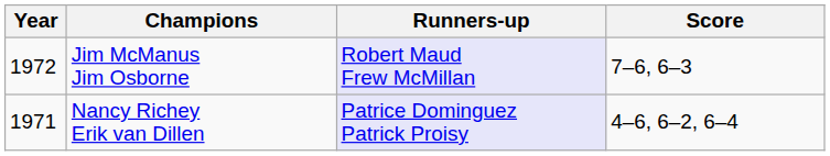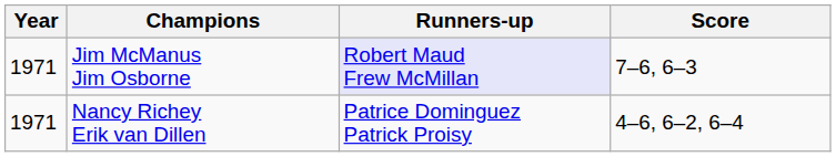Jim McManus Jim Osborne | Year: 1972 -> 1971
Nancy Richey Erik van Dillen | Runners-up: lavender background -> no background
